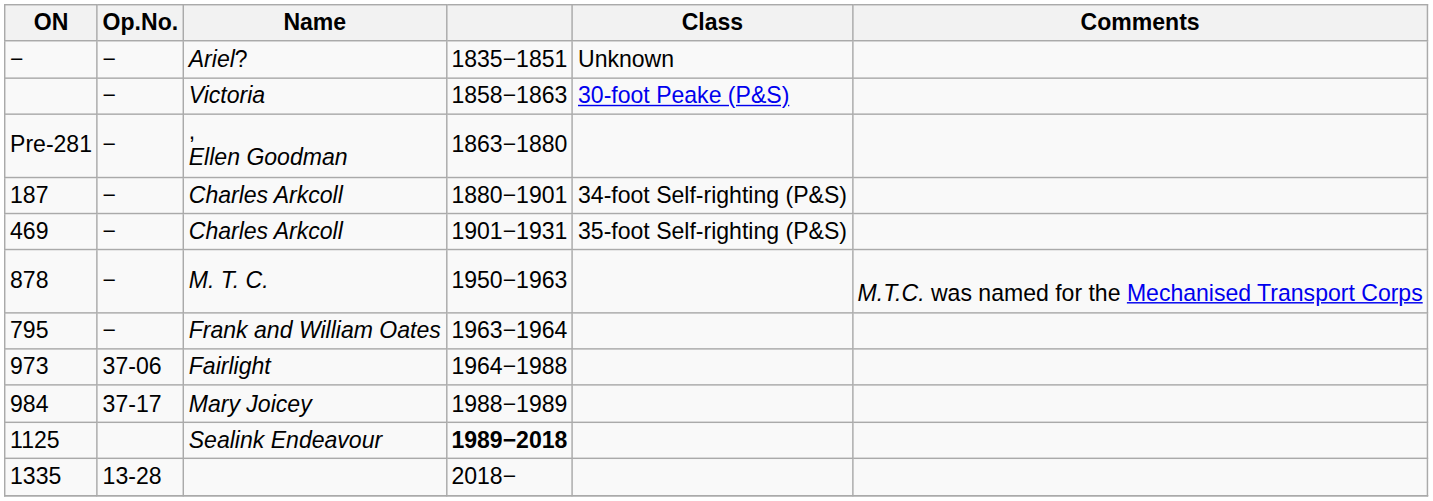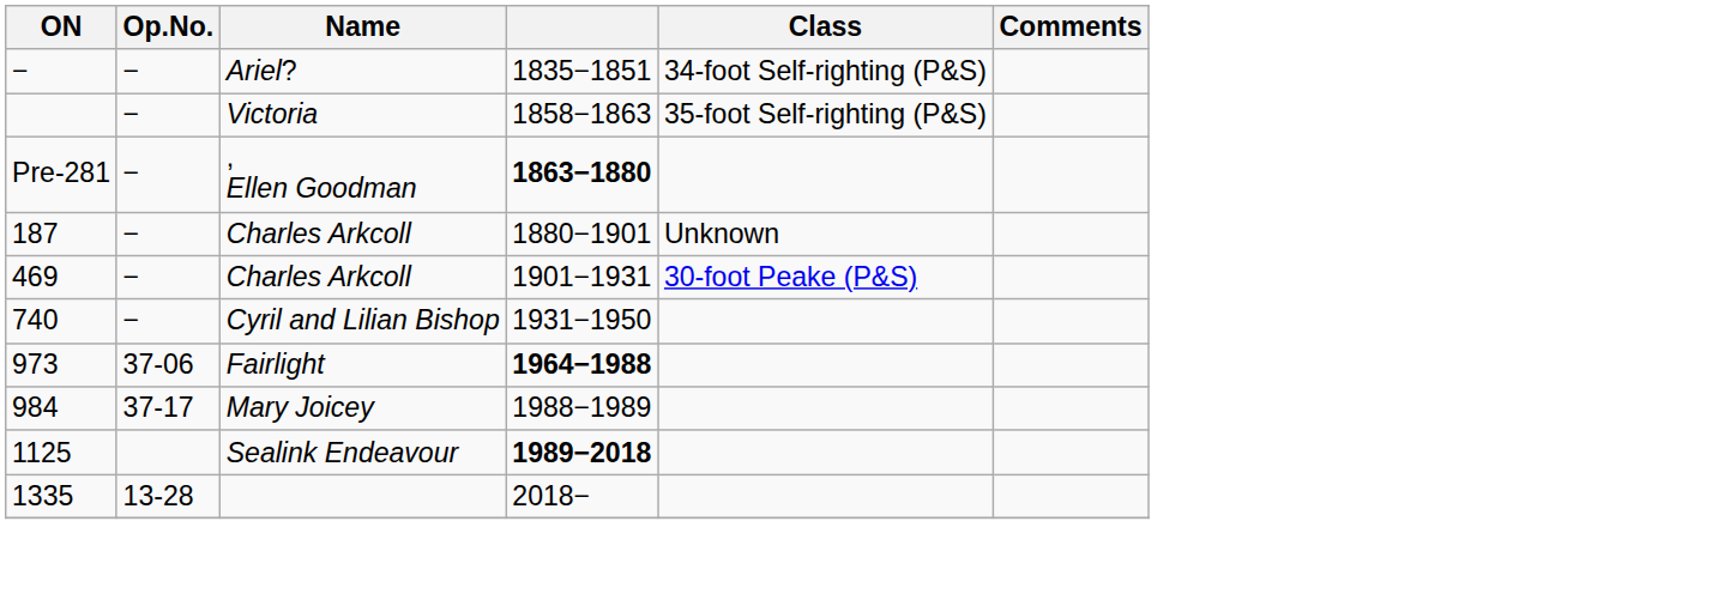Ariel? | Class: Unknown -> 34-foot Self-righting (P&S)
Victoria | Class: 30-foot Peake (P&S) -> 35-foot Self-righting (P&S)
, Ellen Goodman | column 4: normal -> bold
187 / Charles Arkcoll | Class: 34-foot Self-righting (P&S) -> Unknown
469 / Charles Arkcoll | Class: 35-foot Self-righting (P&S) -> 30-foot Peake (P&S)
+ row: 740 | − | Cyril and Lilian Bishop | 1931−1950
- row: 878 | − | M. T. C. | 1950−1963 | M.T.C. was named for the Mechanised Transport Corps
- row: 795 | − | Frank and William Oates | 1963−1964
Fairlight | column 4: normal -> bold
